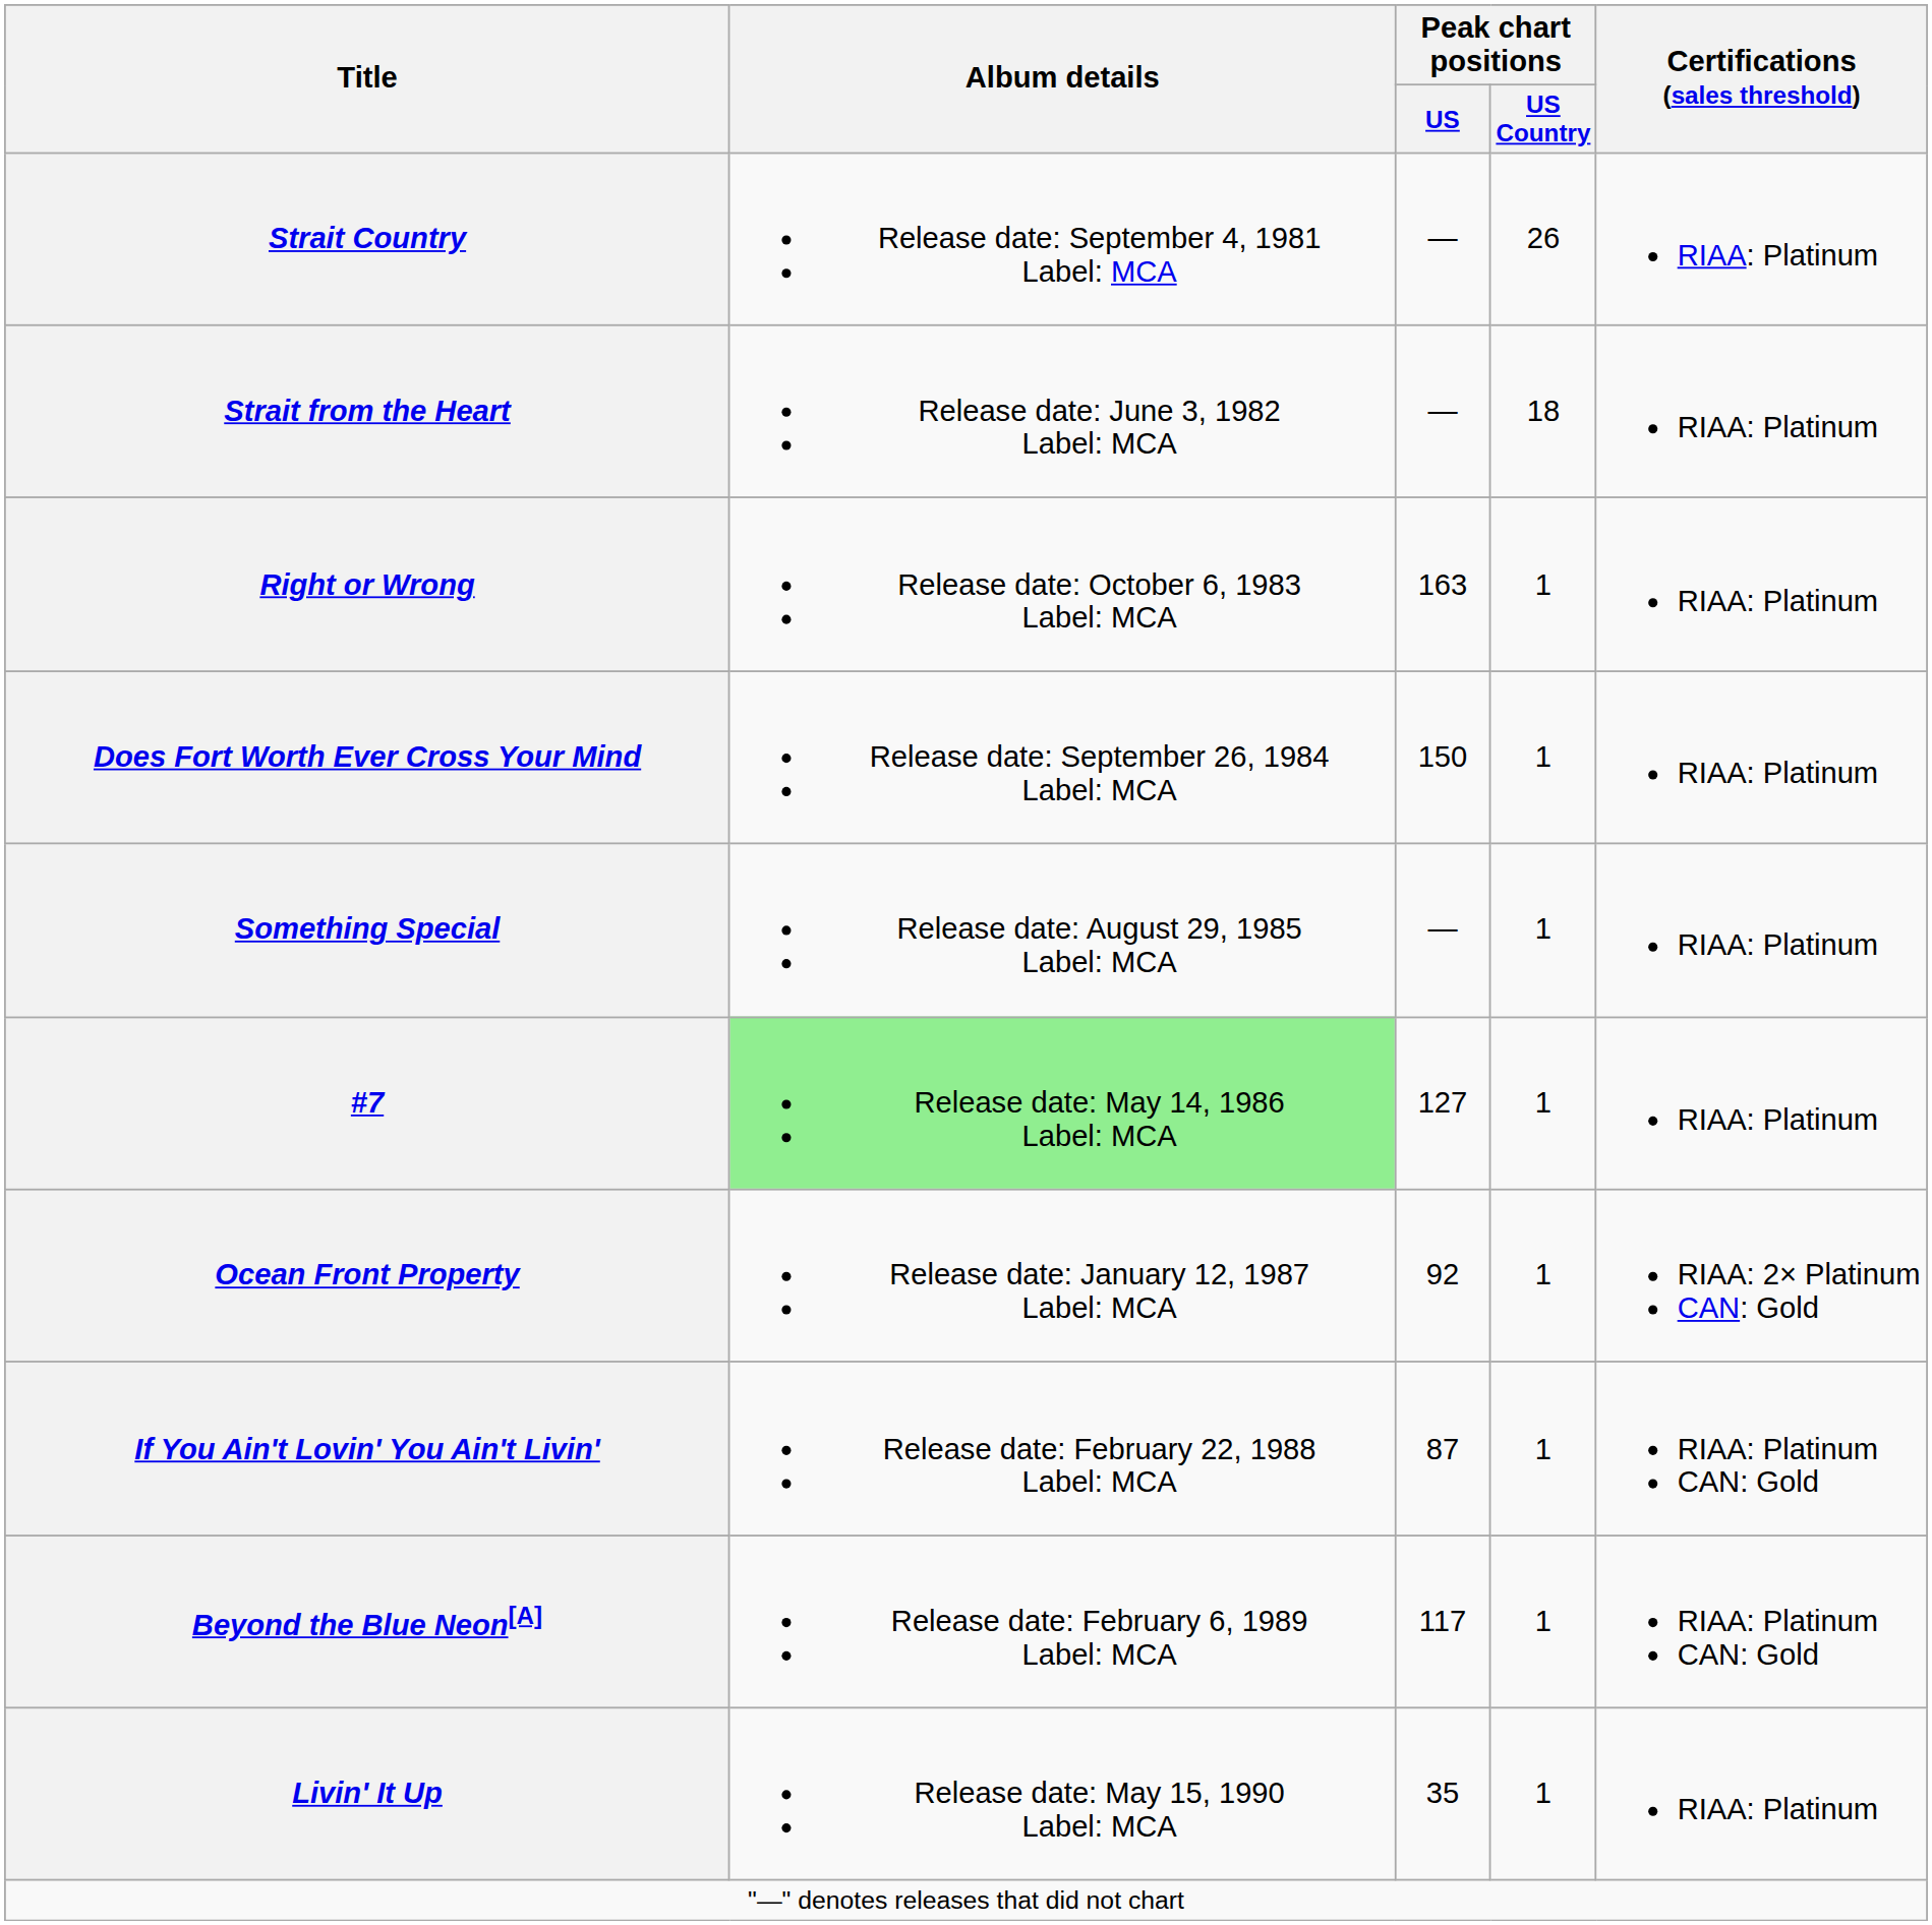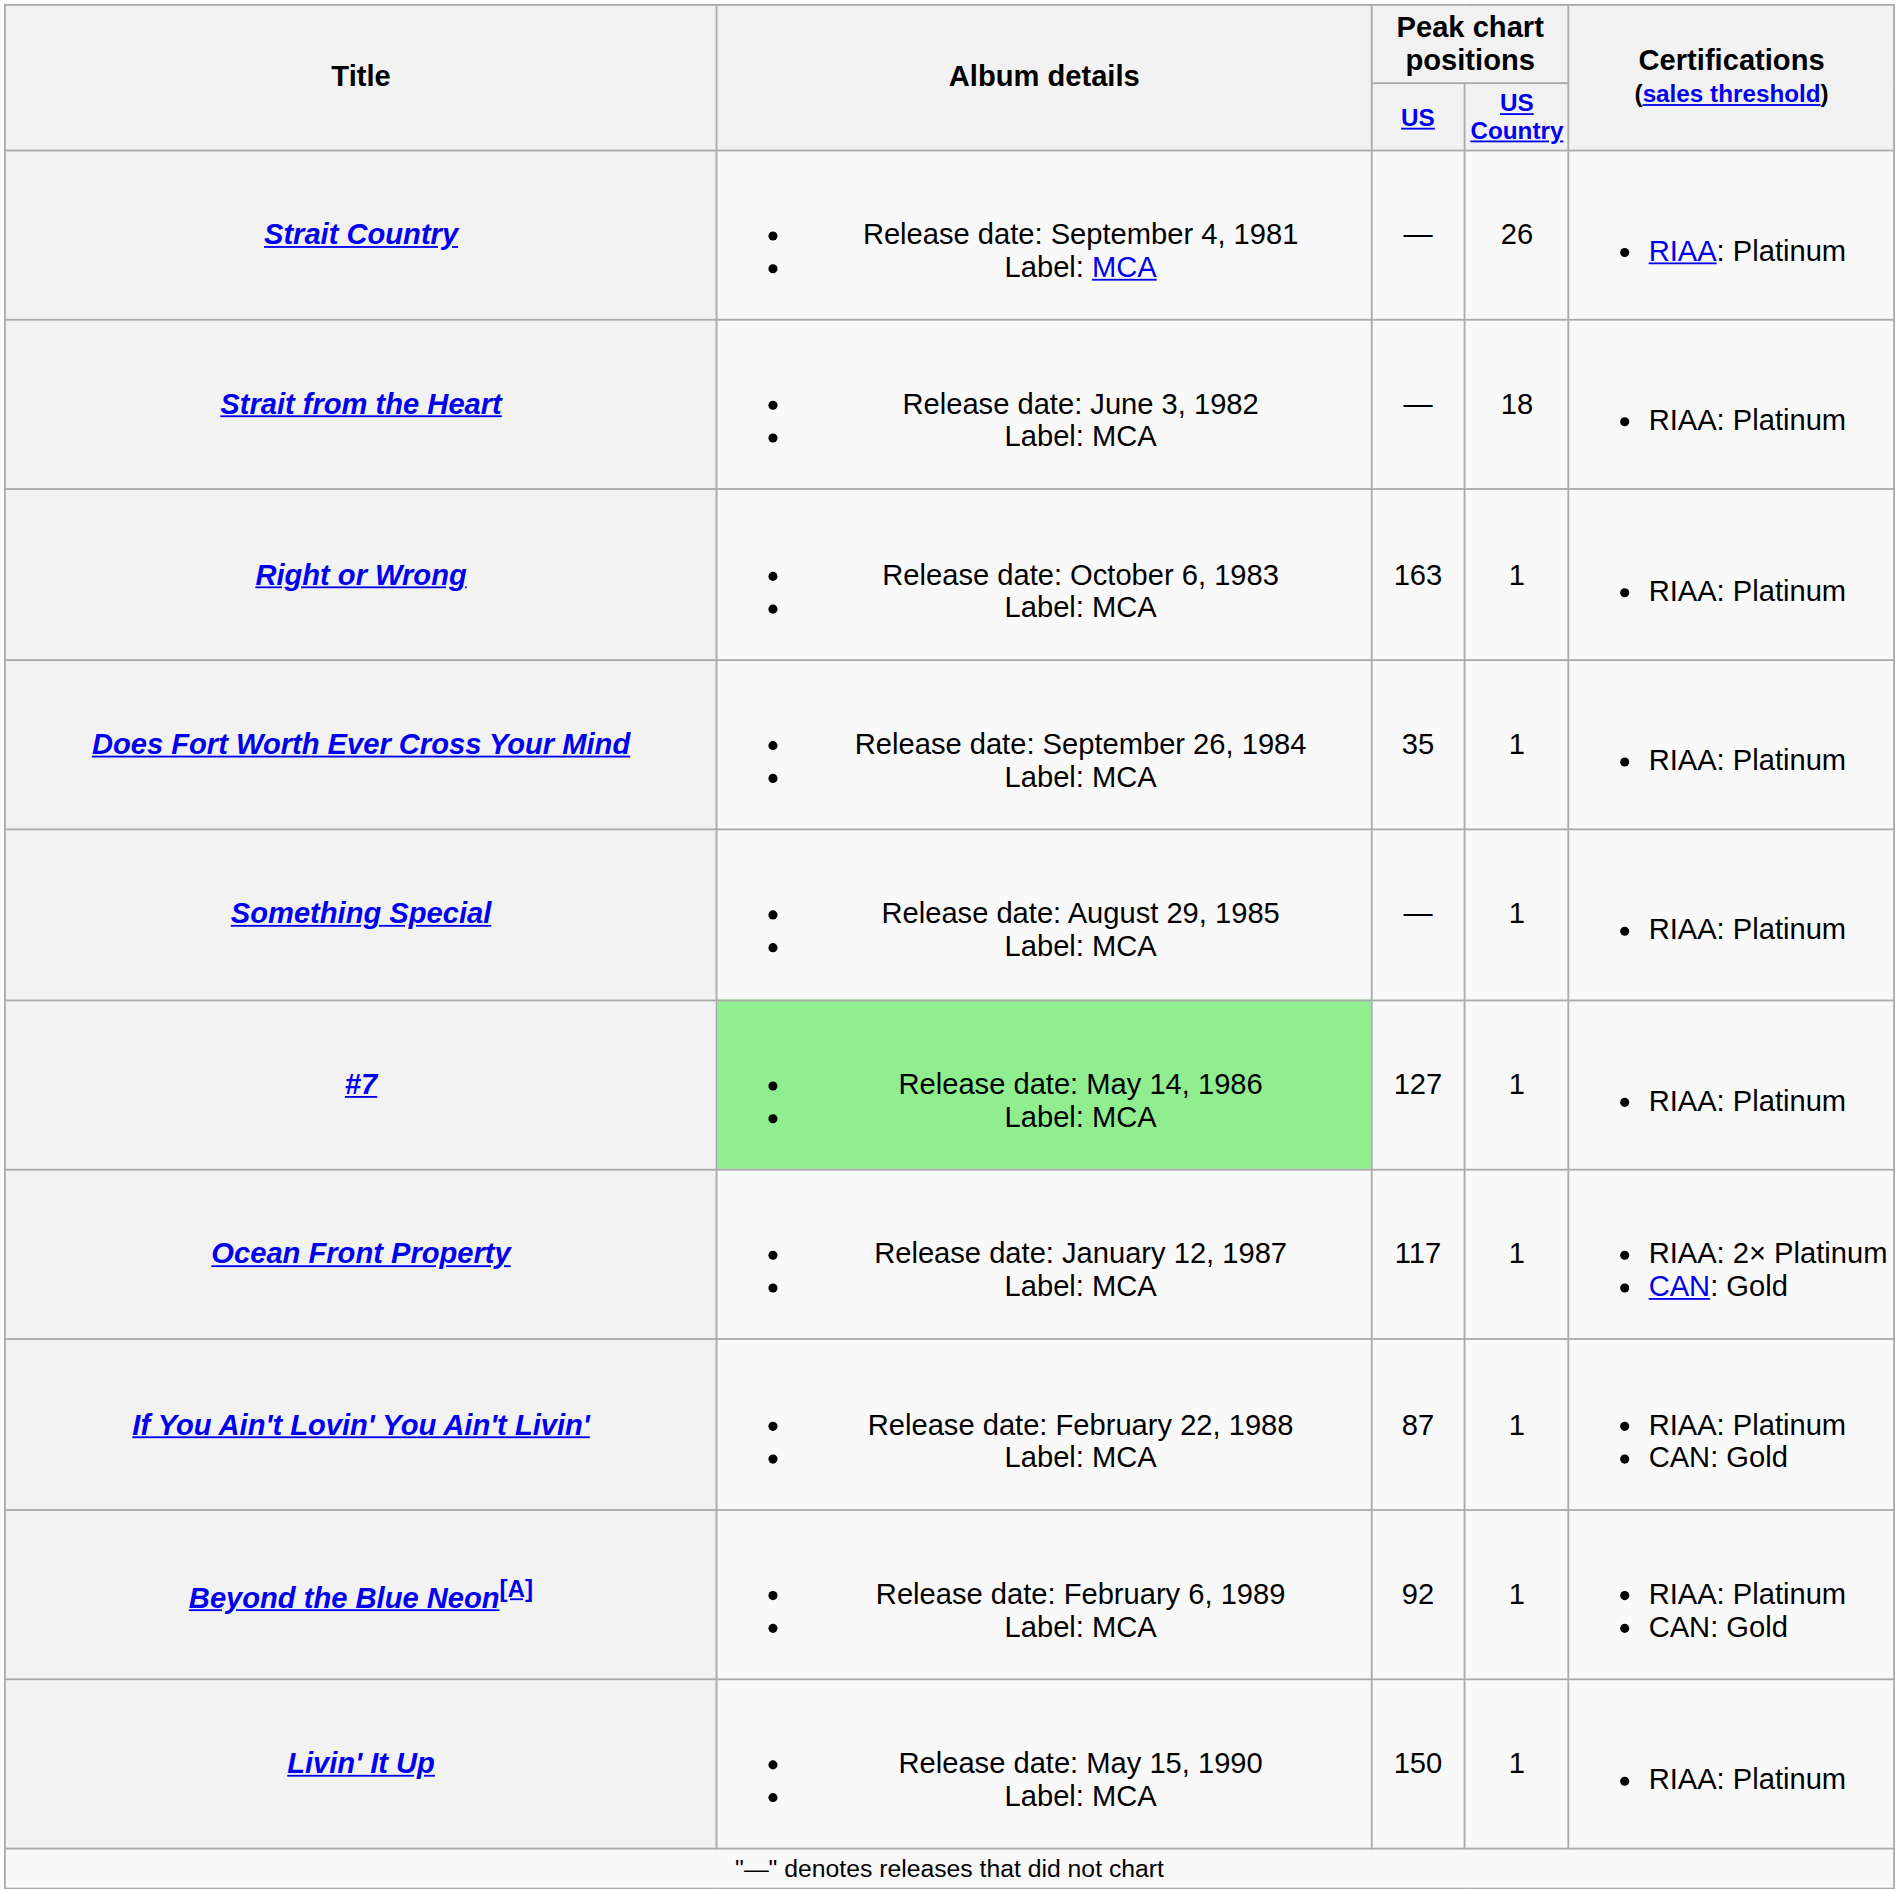Does Fort Worth Ever Cross Your Mind | Peak chart positions / US: 150 -> 35
Ocean Front Property | Peak chart positions / US: 92 -> 117
Beyond the Blue Neon[A] | Peak chart positions / US: 117 -> 92
Livin' It Up | Peak chart positions / US: 35 -> 150
